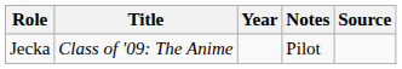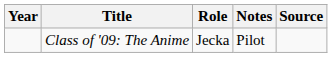columns swapped: Year <-> Role
